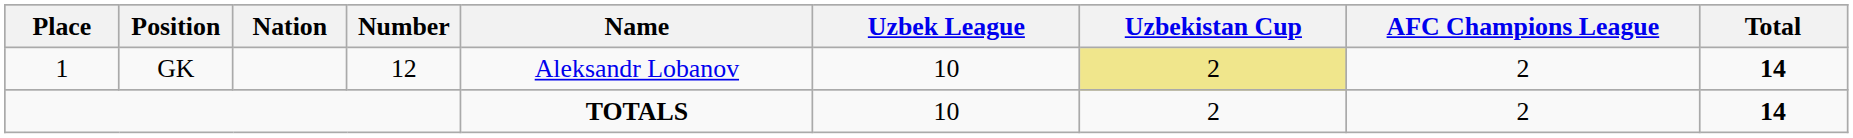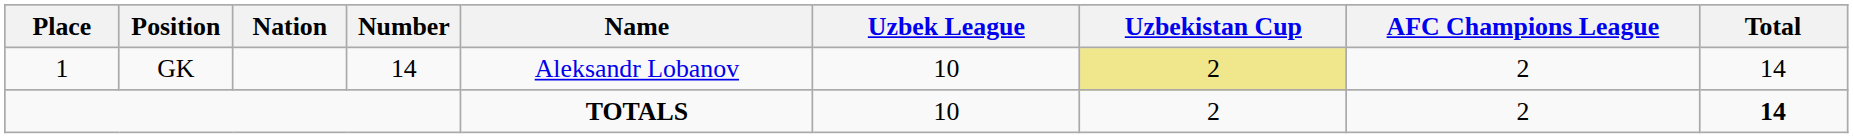GK | Number: 12 -> 14
GK | Total: bold -> normal
